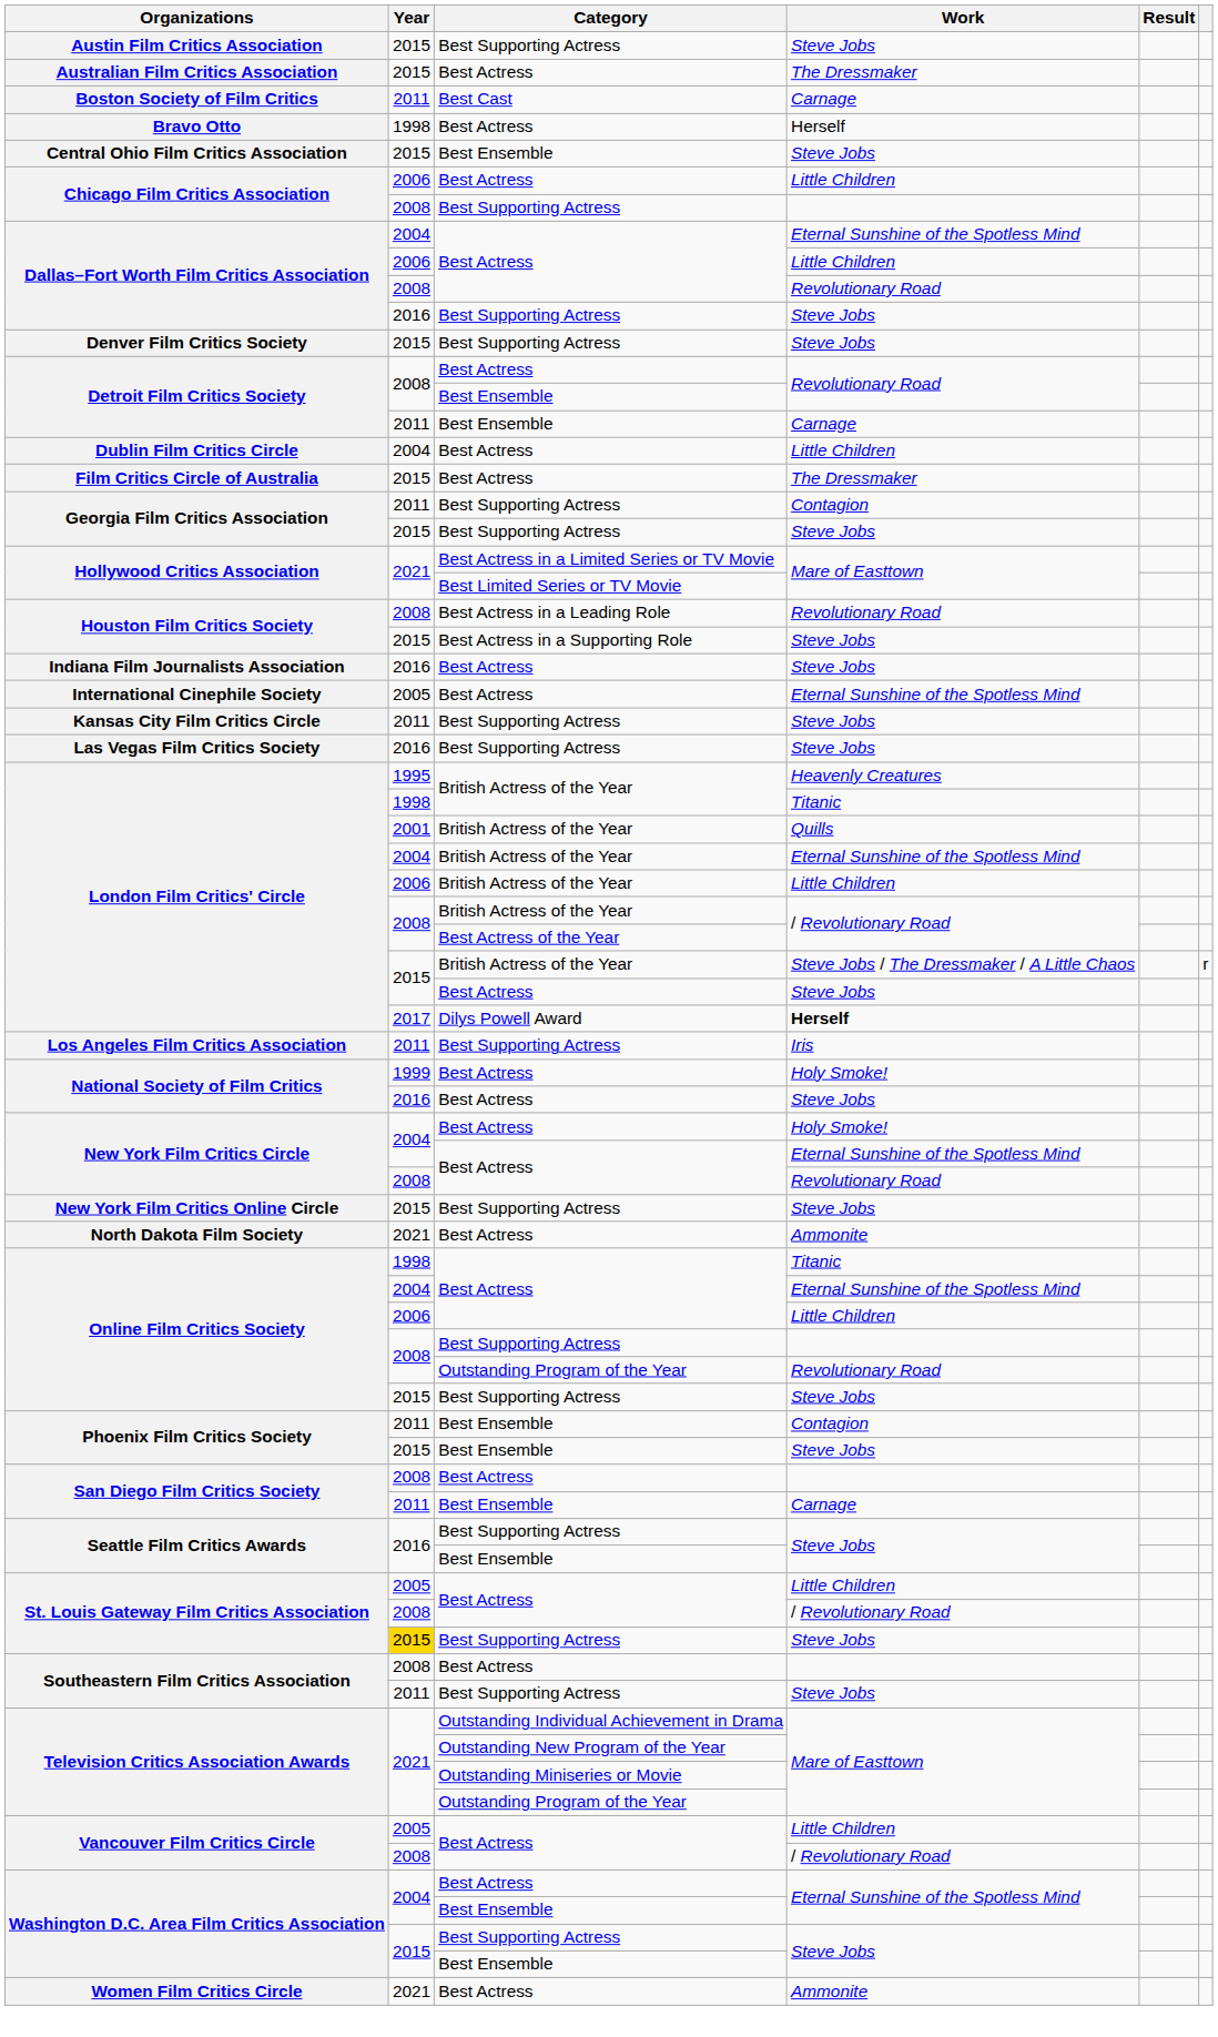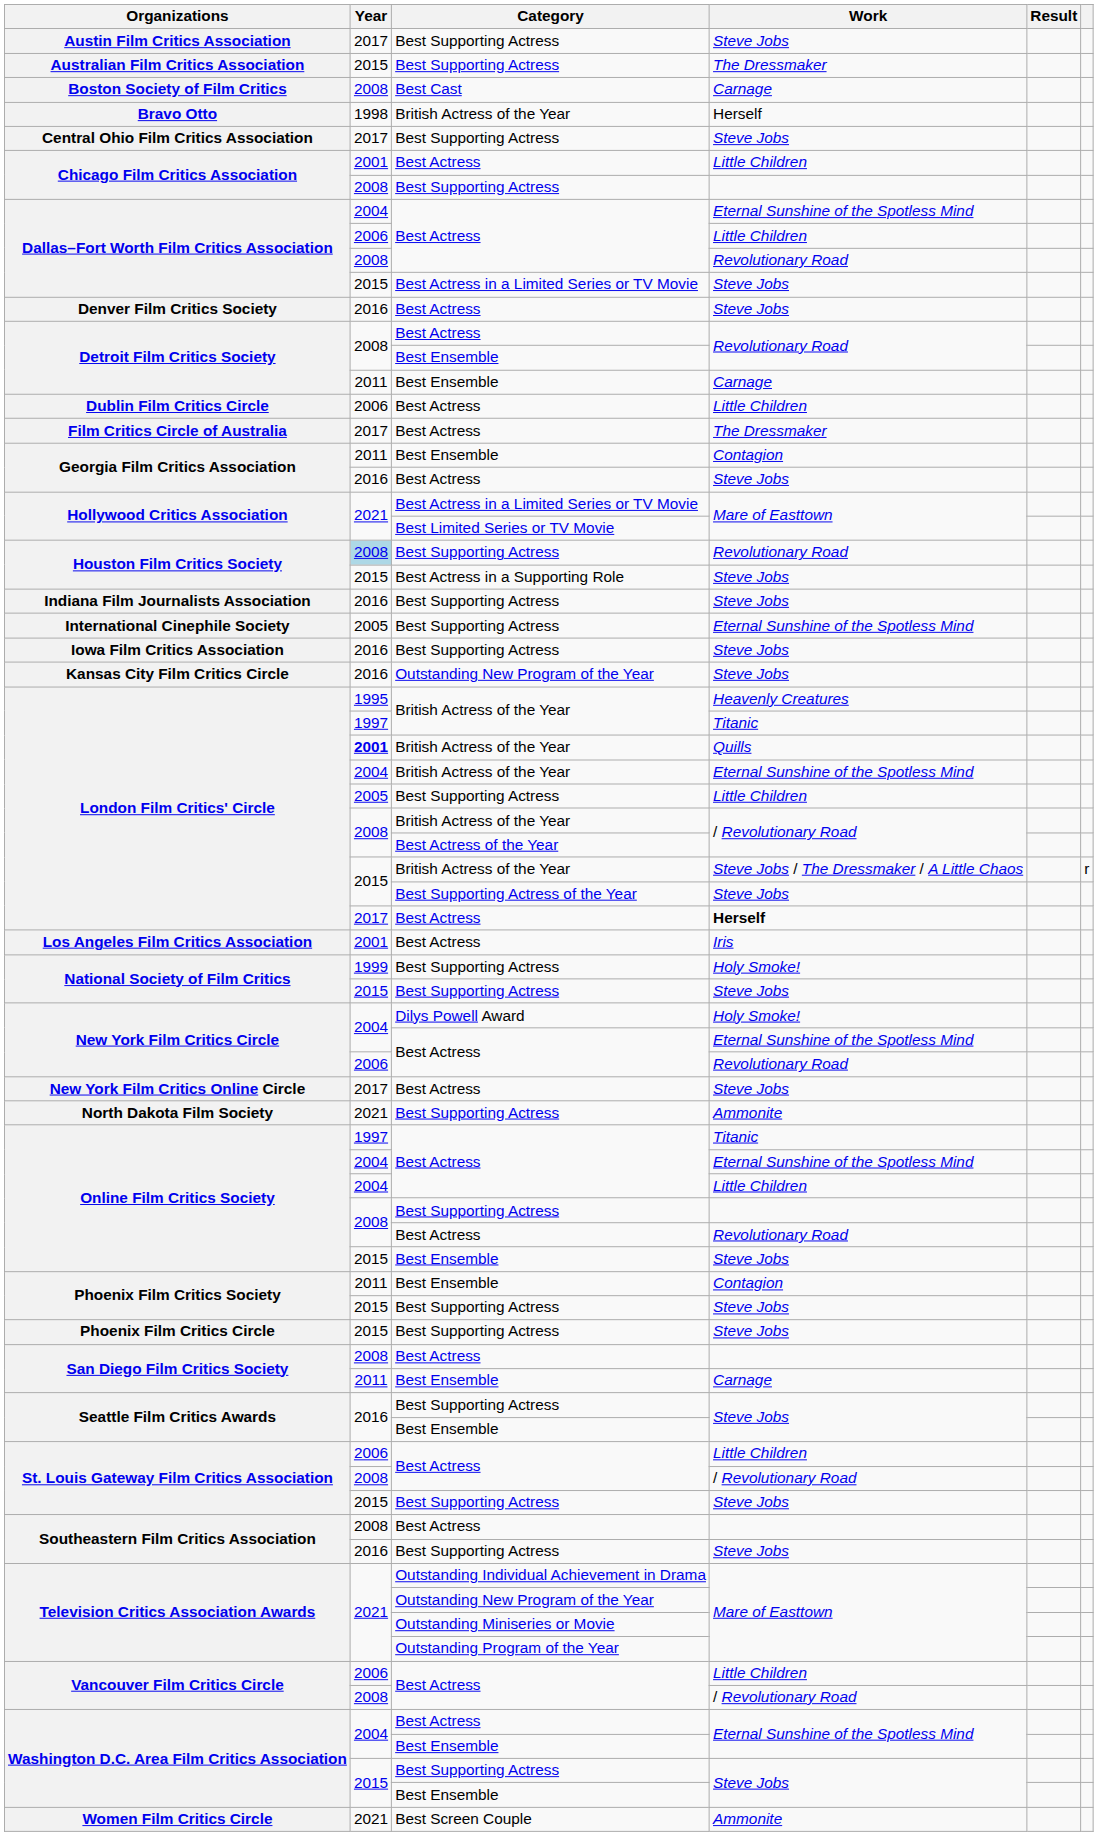Austin Film Critics Association | Year: 2015 -> 2017
Australian Film Critics Association | Category: Best Actress -> Best Supporting Actress
Boston Society of Film Critics | Year: 2011 -> 2008
Bravo Otto | Category: Best Actress -> British Actress of the Year
Central Ohio Film Critics Association | Year: 2015 -> 2017
Central Ohio Film Critics Association | Category: Best Ensemble -> Best Supporting Actress
Chicago Film Critics Association / Little Children | Year: 2006 -> 2001
Dallas–Fort Worth Film Critics Association / Steve Jobs | Year: 2016 -> 2015
Dallas–Fort Worth Film Critics Association / Steve Jobs | Category: Best Supporting Actress -> Best Actress in a Limited Series or TV Movie
Denver Film Critics Society | Year: 2015 -> 2016
Denver Film Critics Society | Category: Best Supporting Actress -> Best Actress
Dublin Film Critics Circle | Year: 2004 -> 2006
Film Critics Circle of Australia | Year: 2015 -> 2017
Georgia Film Critics Association / Contagion | Category: Best Supporting Actress -> Best Ensemble
Georgia Film Critics Association / Steve Jobs | Year: 2015 -> 2016
Georgia Film Critics Association / Steve Jobs | Category: Best Supporting Actress -> Best Actress
Houston Film Critics Society / Revolutionary Road | Year: no background -> lightblue background
Houston Film Critics Society / Revolutionary Road | Category: Best Actress in a Leading Role -> Best Supporting Actress
Indiana Film Journalists Association | Category: Best Actress -> Best Supporting Actress
International Cinephile Society | Category: Best Actress -> Best Supporting Actress
+ row: Iowa Film Critics Association | 2016 | Best Supporting Actress | Steve Jobs
Kansas City Film Critics Circle | Year: 2011 -> 2016
Kansas City Film Critics Circle | Category: Best Supporting Actress -> Outstanding New Program of the Year
- row: Las Vegas Film Critics Society | 2016 | Best Supporting Actress | Steve Jobs
London Film Critics' Circle / Titanic | Year: 1998 -> 1997
London Film Critics' Circle / Quills | Year: normal -> bold
London Film Critics' Circle / Little Children | Year: 2006 -> 2005
London Film Critics' Circle / Little Children | Category: British Actress of the Year -> Best Supporting Actress
London Film Critics' Circle / Steve Jobs | Category: Best Actress -> Best Supporting Actress of the Year
London Film Critics' Circle / Herself | Category: Dilys Powell Award -> Best Actress
Los Angeles Film Critics Association | Year: 2011 -> 2001
Los Angeles Film Critics Association | Category: Best Supporting Actress -> Best Actress
National Society of Film Critics / Holy Smoke! | Category: Best Actress -> Best Supporting Actress
National Society of Film Critics / Steve Jobs | Year: 2016 -> 2015
National Society of Film Critics / Steve Jobs | Category: Best Actress -> Best Supporting Actress
New York Film Critics Circle / Holy Smoke! | Category: Best Actress -> Dilys Powell Award
New York Film Critics Circle / Revolutionary Road | Year: 2008 -> 2006
New York Film Critics Online Circle | Year: 2015 -> 2017
New York Film Critics Online Circle | Category: Best Supporting Actress -> Best Actress
North Dakota Film Society | Category: Best Actress -> Best Supporting Actress
Online Film Critics Society / Titanic | Year: 1998 -> 1997
Online Film Critics Society / Little Children | Year: 2006 -> 2004
Online Film Critics Society / Revolutionary Road | Category: Outstanding Program of the Year -> Best Actress
Online Film Critics Society / Steve Jobs | Category: Best Supporting Actress -> Best Ensemble
Phoenix Film Critics Society / Steve Jobs | Category: Best Ensemble -> Best Supporting Actress
+ row: Phoenix Film Critics Circle | 2015 | Best Supporting Actress | Steve Jobs
St. Louis Gateway Film Critics Association / Little Children | Year: 2005 -> 2006
St. Louis Gateway Film Critics Association / Steve Jobs | Year: gold background -> no background
Southeastern Film Critics Association / Steve Jobs | Year: 2011 -> 2016
Vancouver Film Critics Circle / Little Children | Year: 2005 -> 2006
Women Film Critics Circle | Category: Best Actress -> Best Screen Couple
